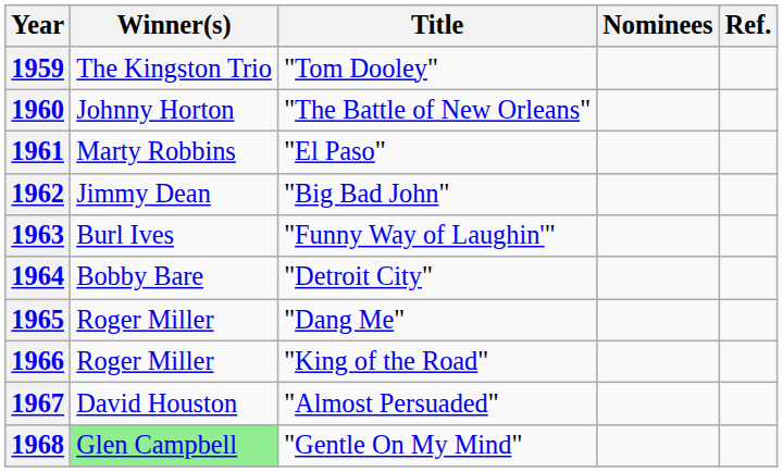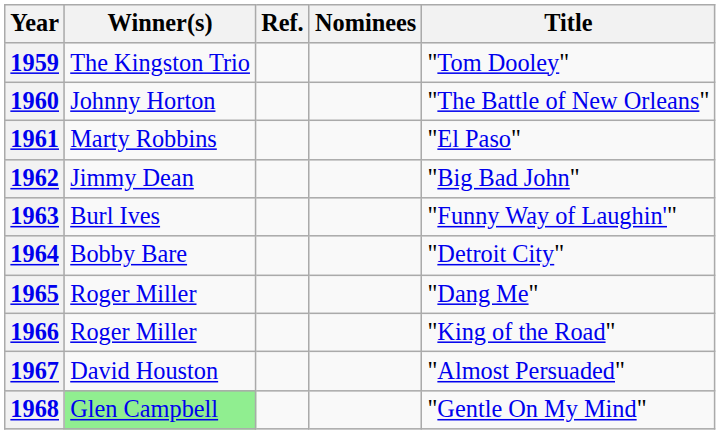columns swapped: Title <-> Ref.
